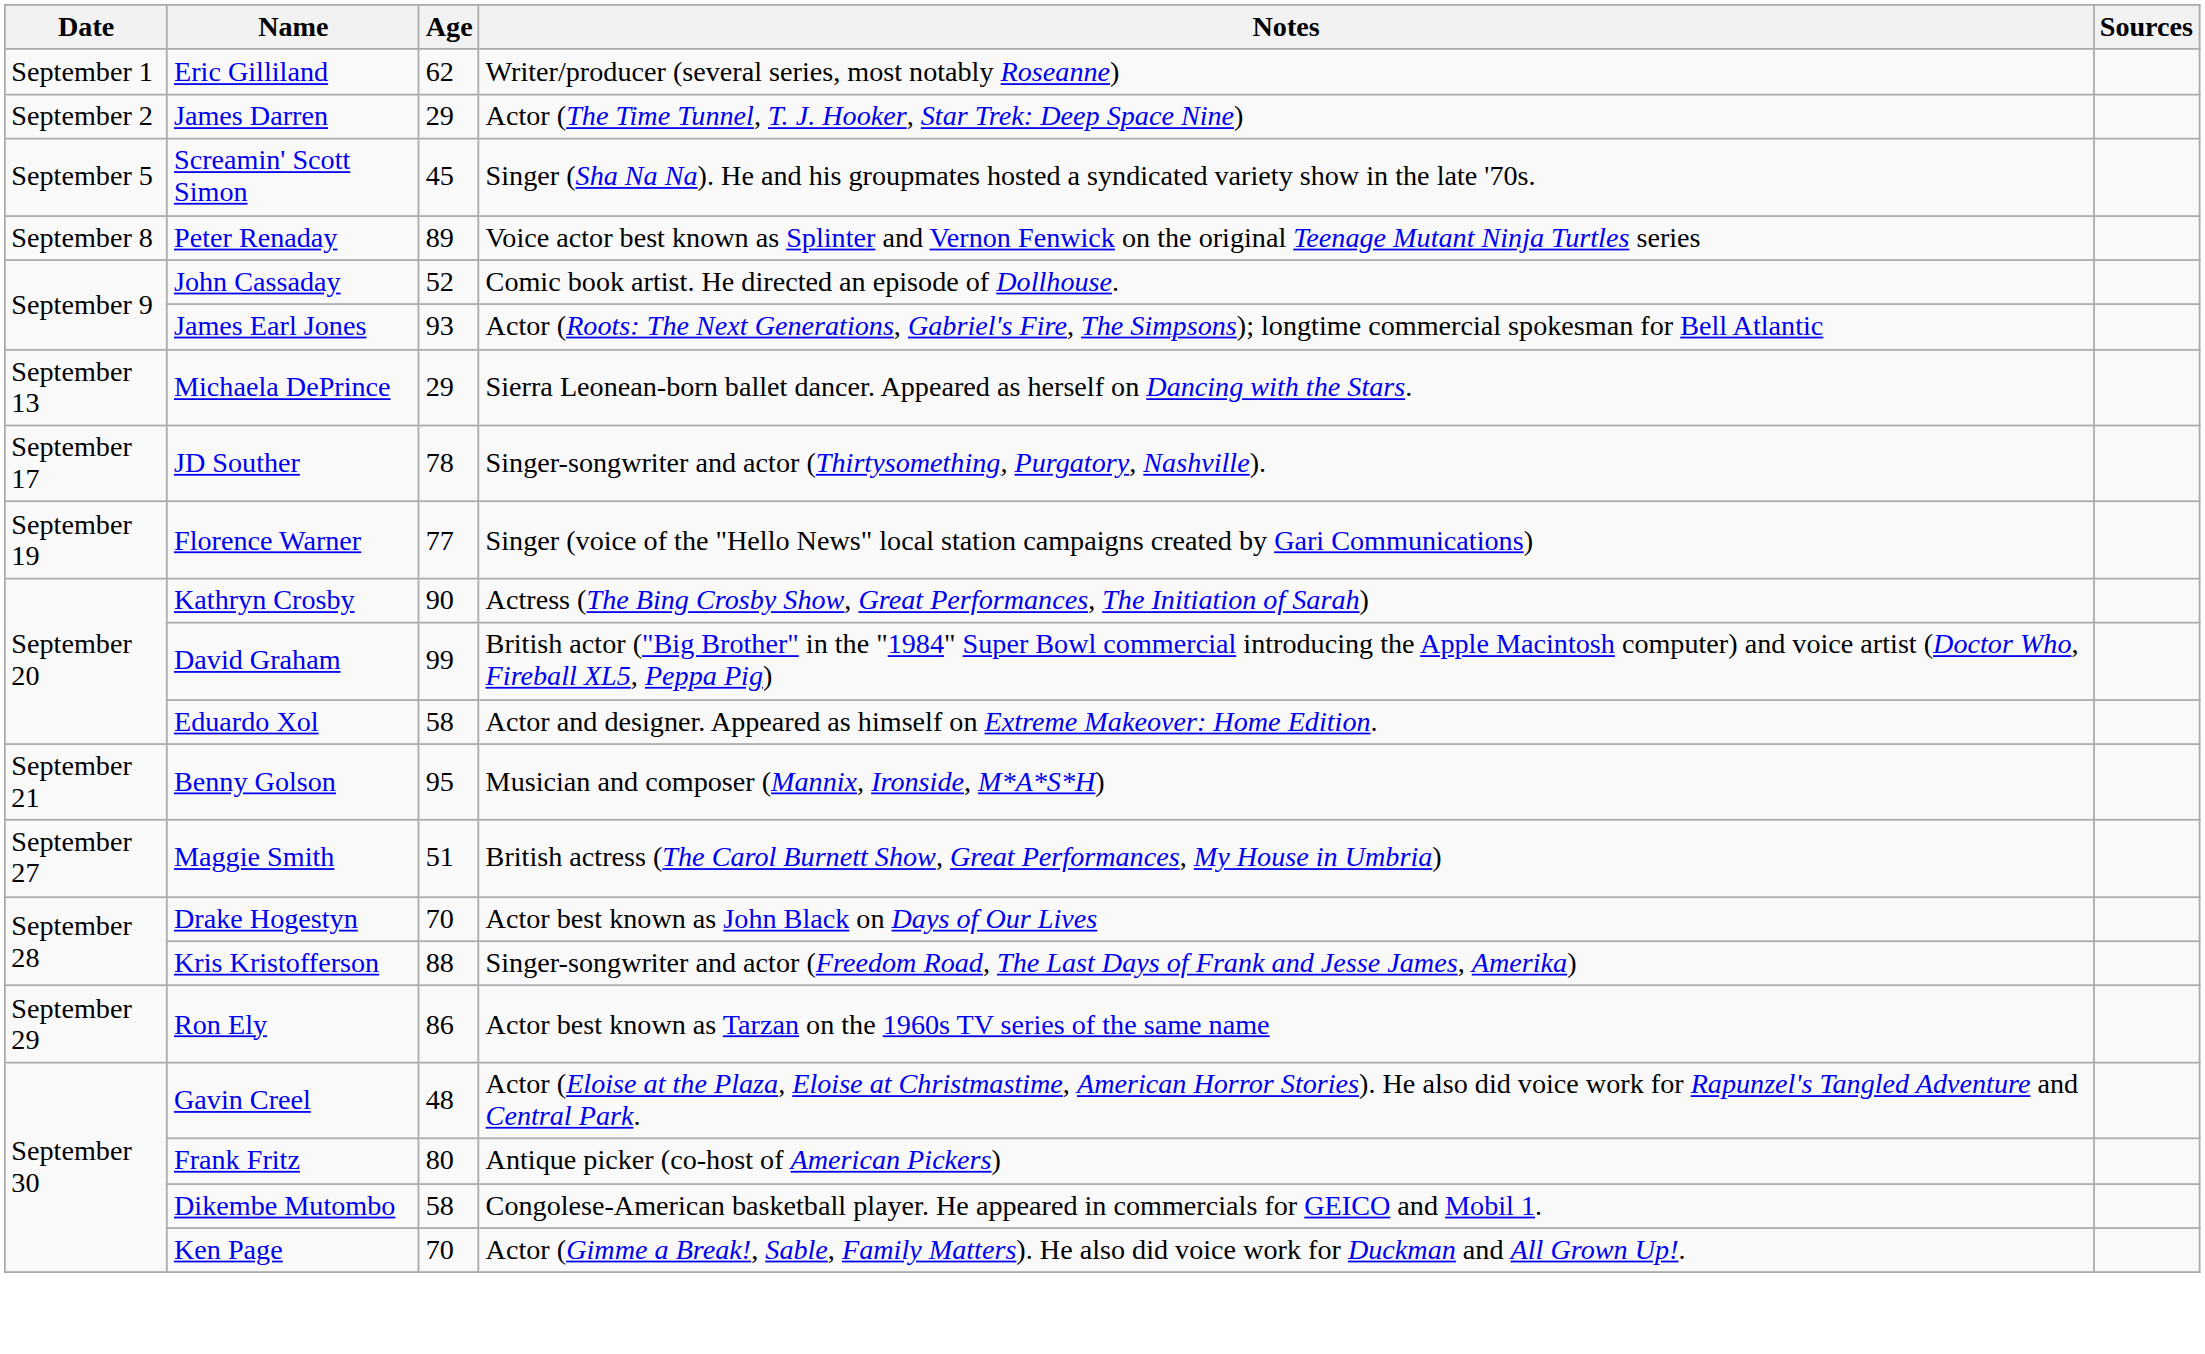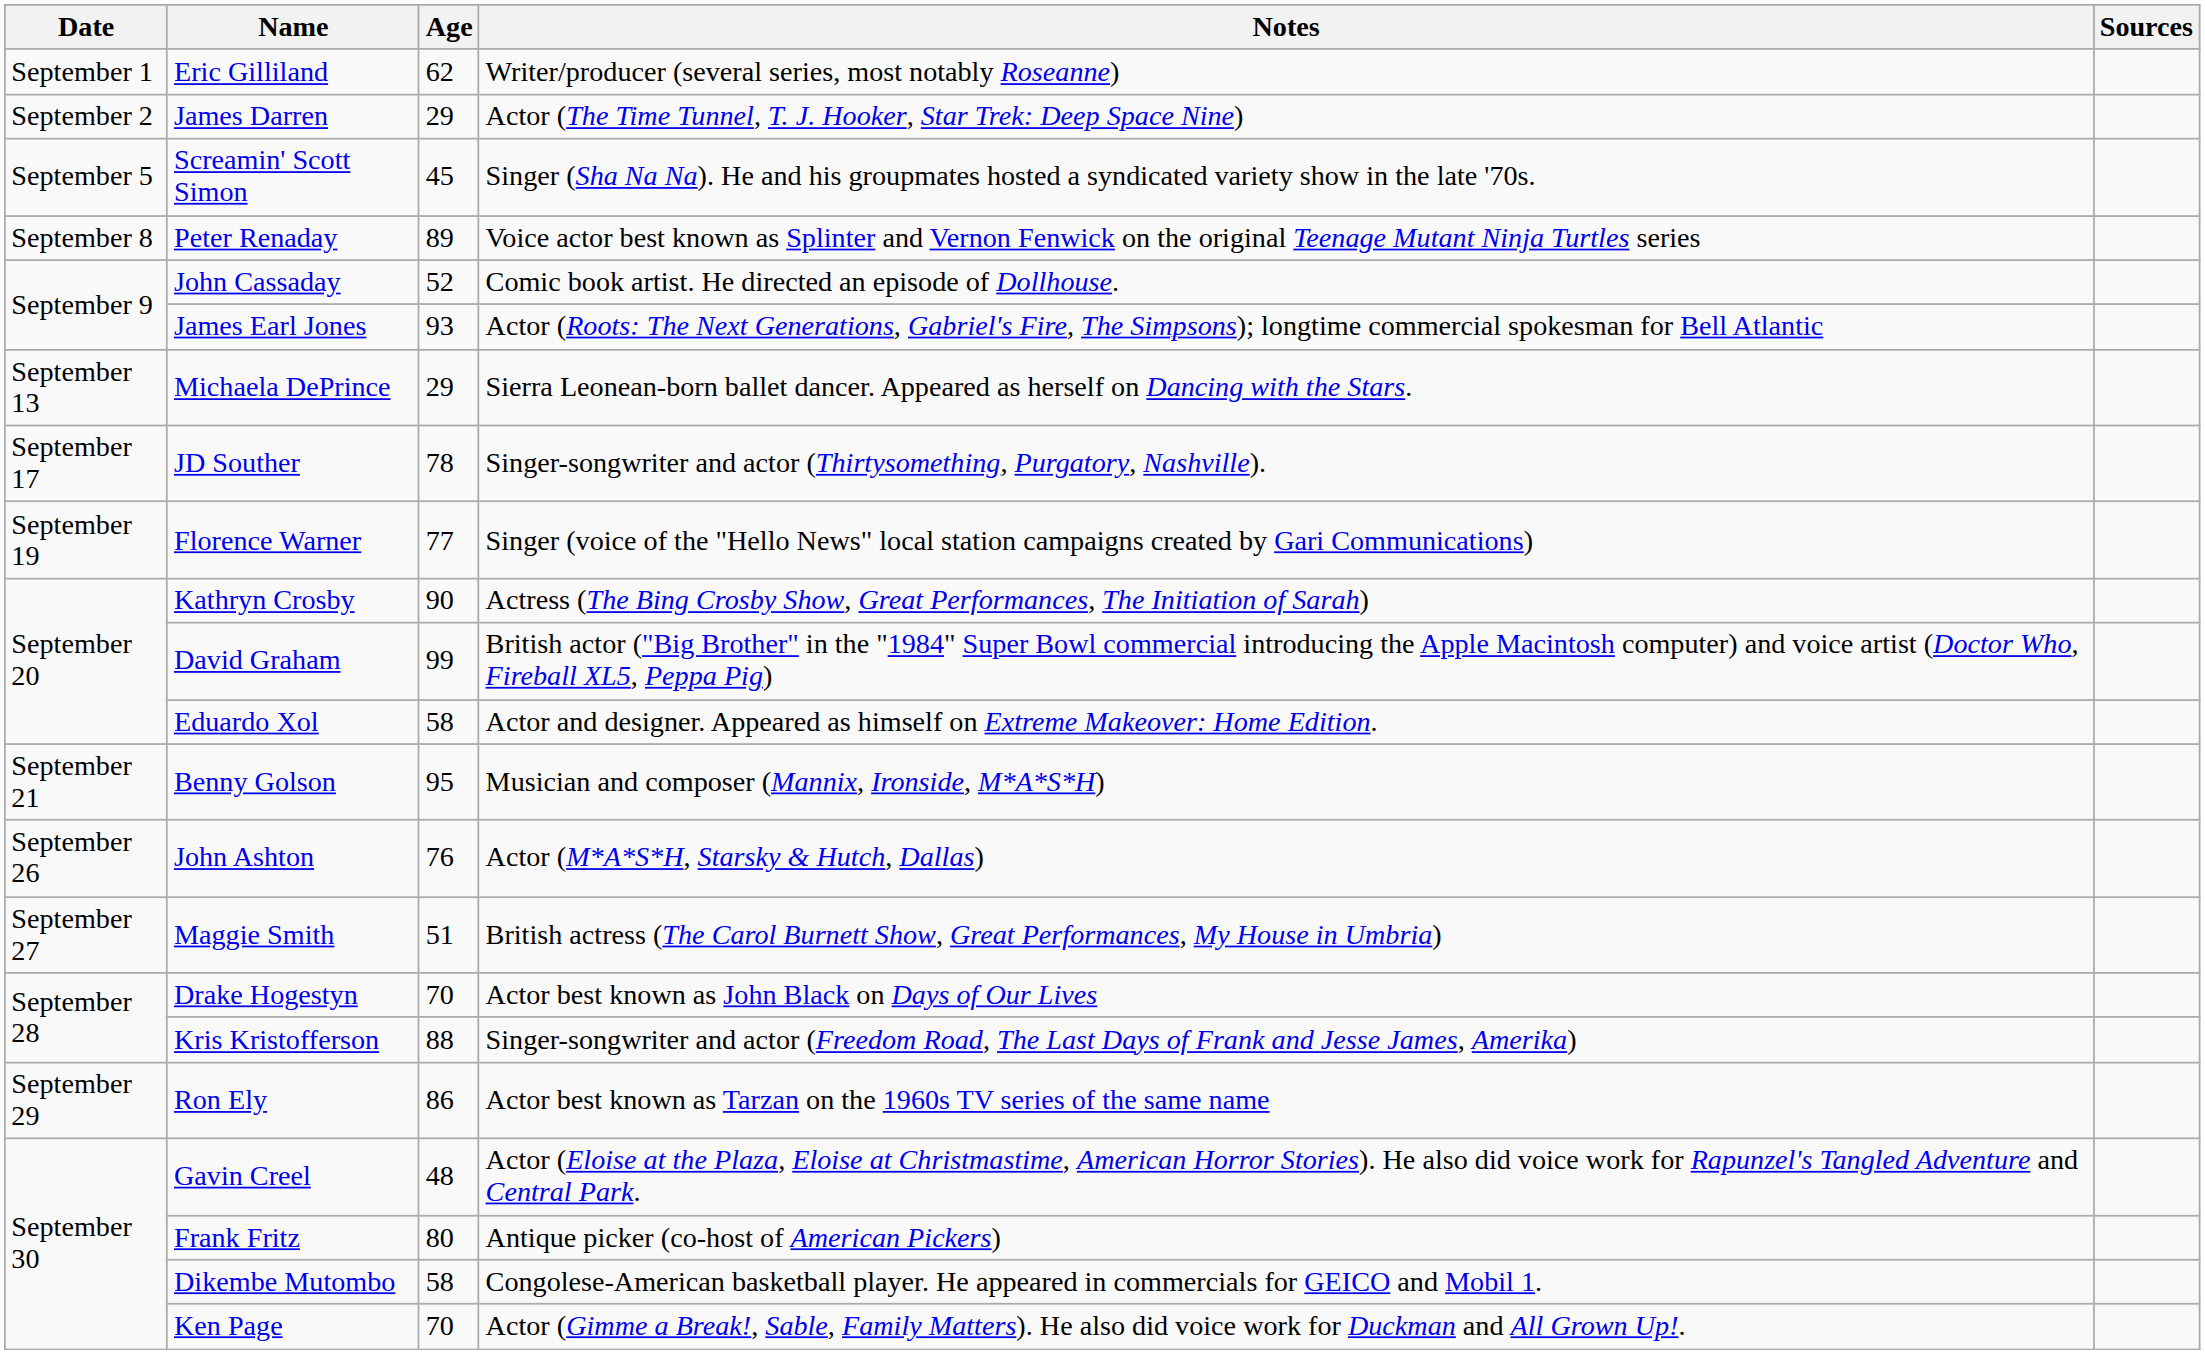+ row: September 26 | John Ashton | 76 | Actor (M*A*S*H, Starsky & Hutch, Dallas)
